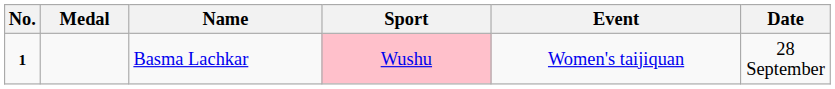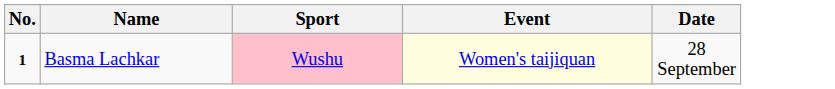- column: Medal
Basma Lachkar | Event: no background -> lightyellow background
